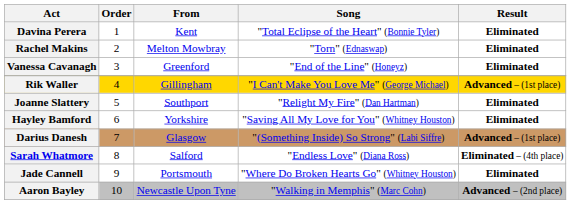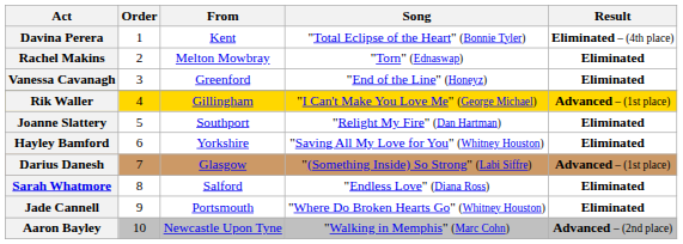Davina Perera | Result: Eliminated -> Eliminated – (4th place)
Sarah Whatmore | Result: Eliminated – (4th place) -> Eliminated
